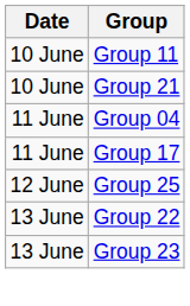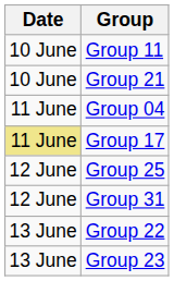Group 17 | Date: no background -> khaki background
+ row: 12 June | Group 31
